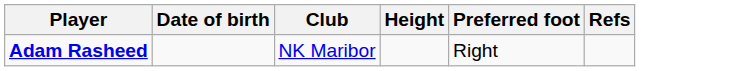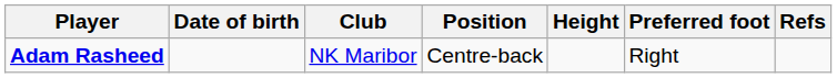+ column: Position | Centre-back
